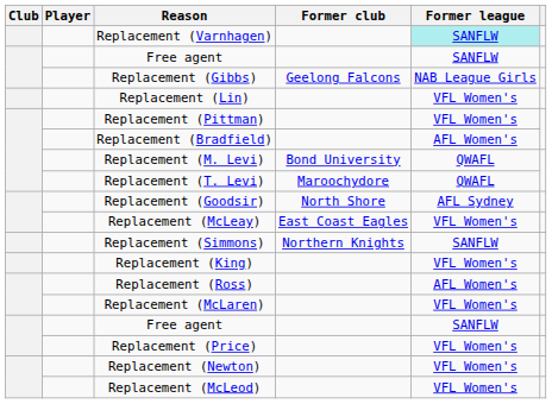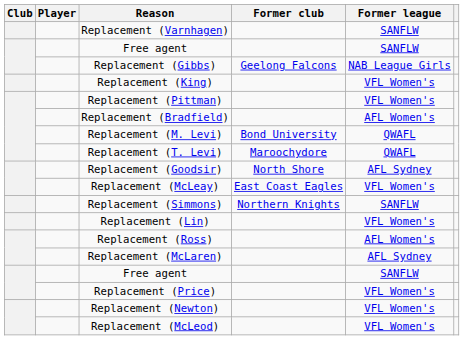Replacement (Varnhagen) | Former league: paleturquoise background -> no background
rows swapped: Replacement (Lin) <-> Replacement (King)
Replacement (McLaren) | Former league: VFL Women's -> AFL Sydney
